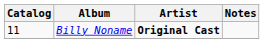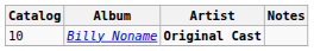Billy Noname | Catalog: 11 -> 10
